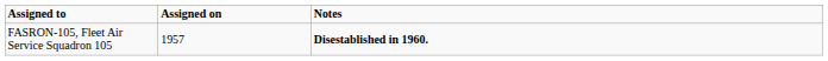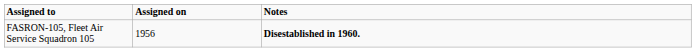FASRON-105, Fleet Air Service Squadron 105 | Assigned on: 1957 -> 1956
